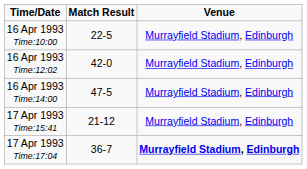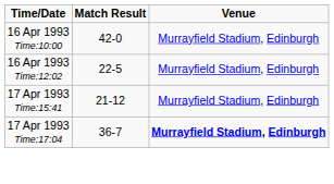16 Apr 1993 Time:10:00 | Match Result: 22-5 -> 42-0
16 Apr 1993 Time:12:02 | Match Result: 42-0 -> 22-5
- row: 16 Apr 1993 Time:14:00 | 47-5 | Murrayfield Stadium, Edinburgh
